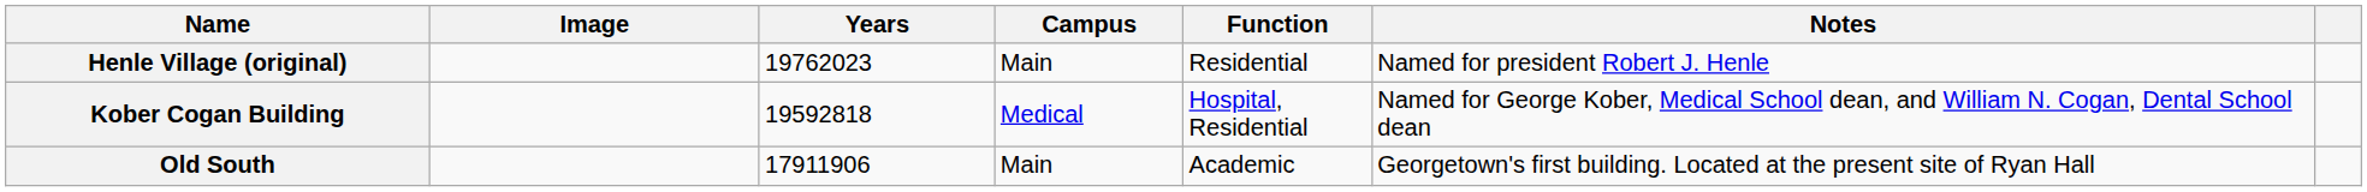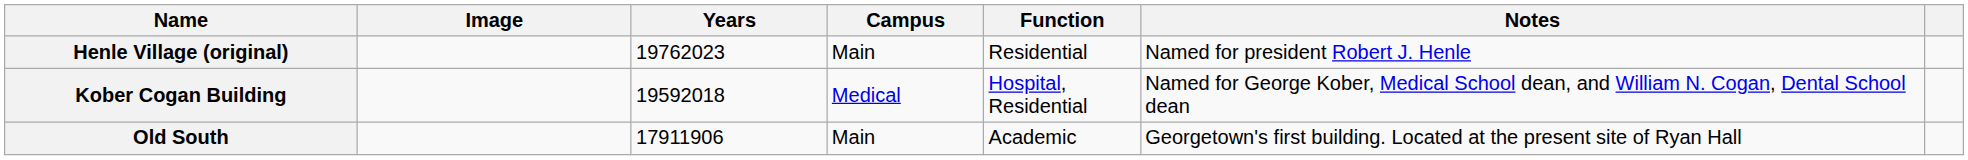Kober Cogan Building | Years: 19592818 -> 19592018
